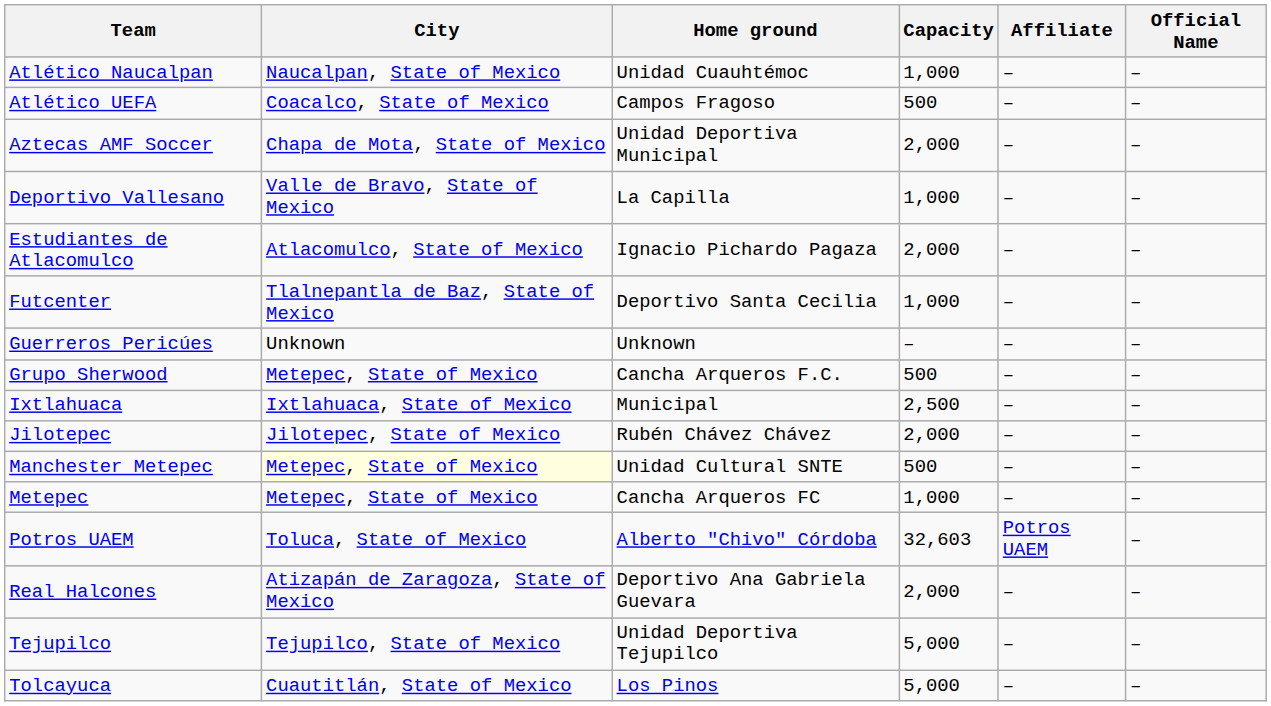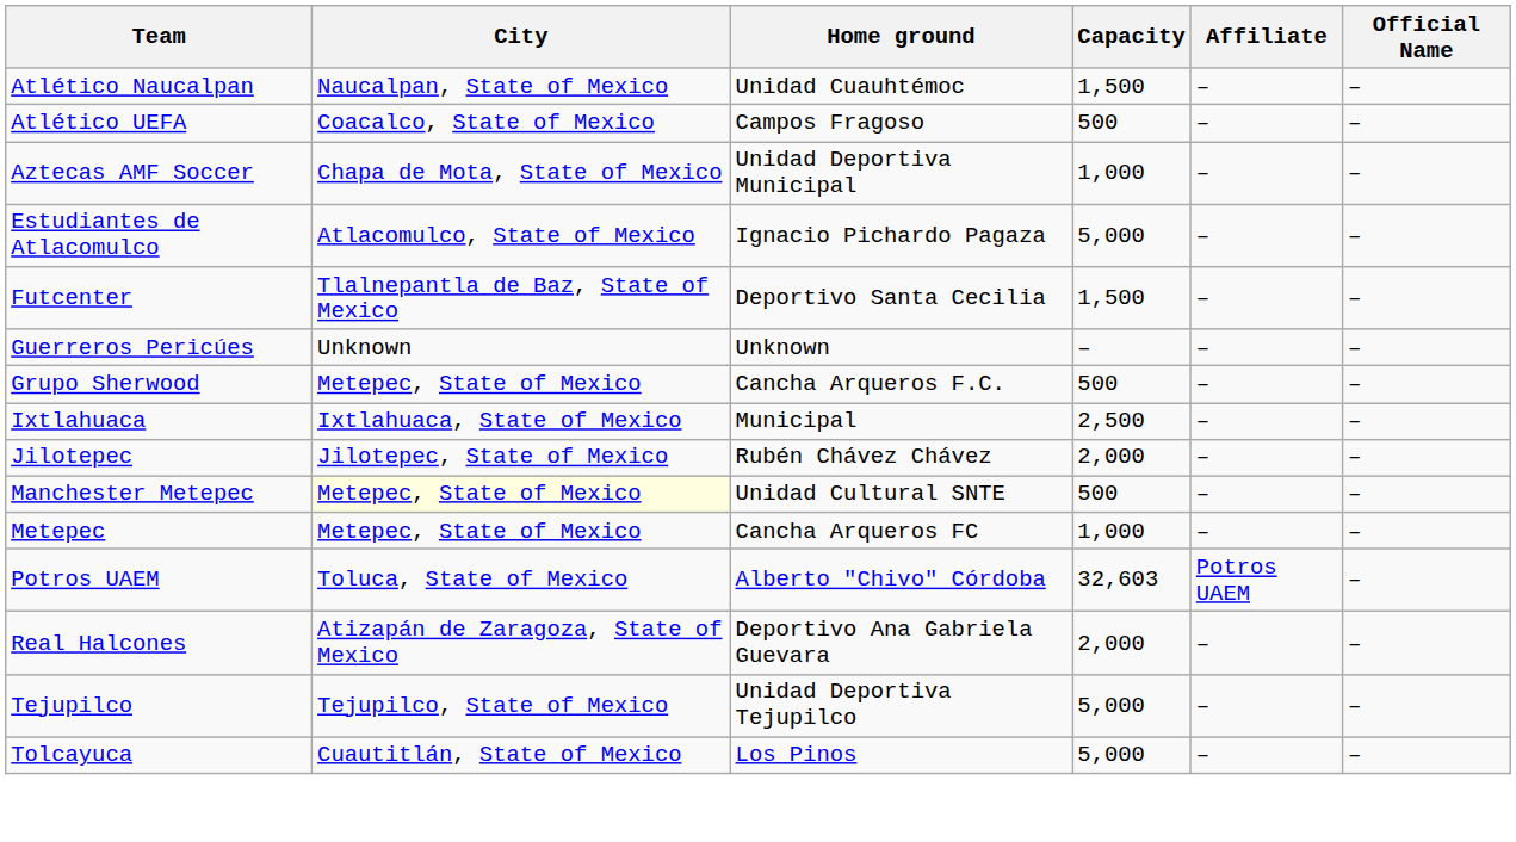Atlético Naucalpan | Capacity: 1,000 -> 1,500
Aztecas AMF Soccer | Capacity: 2,000 -> 1,000
- row: Deportivo Vallesano | Valle de Bravo, State of Mexico | La Capilla | 1,000 | – | –
Estudiantes de Atlacomulco | Capacity: 2,000 -> 5,000
Futcenter | Capacity: 1,000 -> 1,500
